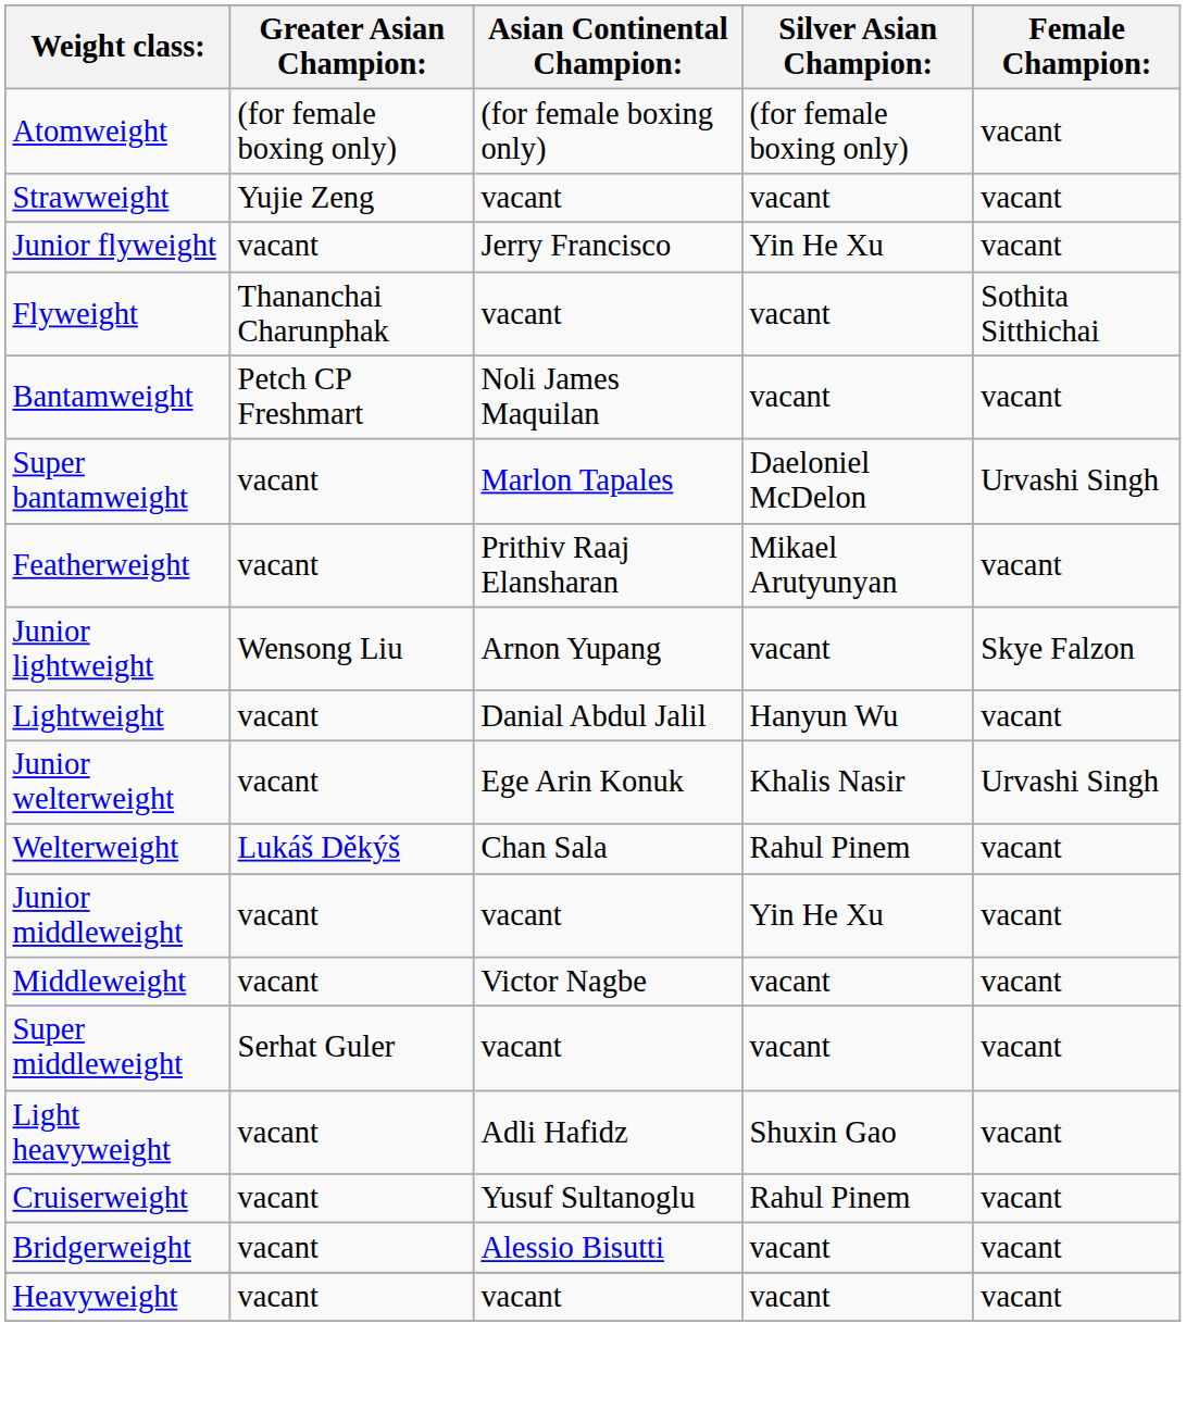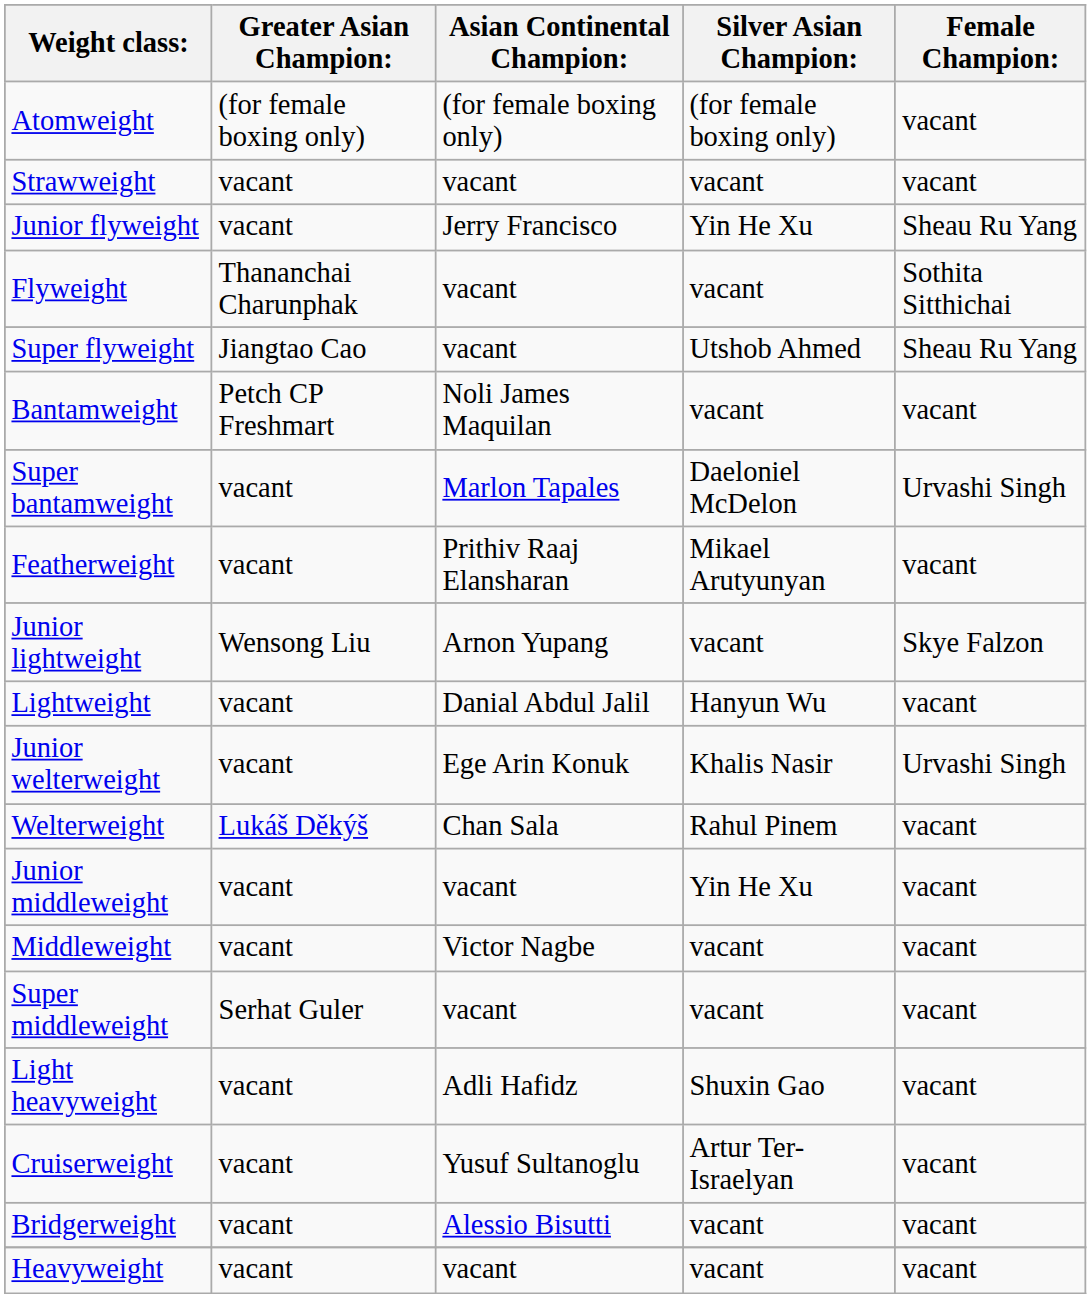Strawweight | Greater Asian Champion:: Yujie Zeng -> vacant
Junior flyweight | Female Champion:: vacant -> Sheau Ru Yang
+ row: Super flyweight | Jiangtao Cao | vacant | Utshob Ahmed | Sheau Ru Yang
Cruiserweight | Silver Asian Champion:: Rahul Pinem -> Artur Ter-Israelyan
